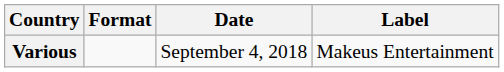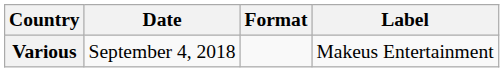columns swapped: Date <-> Format
